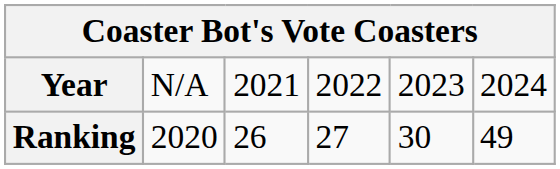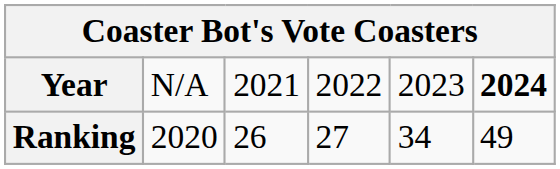Year | column 6: normal -> bold
Ranking | column 5: 30 -> 34
